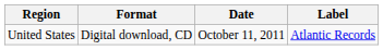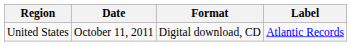columns swapped: Date <-> Format
